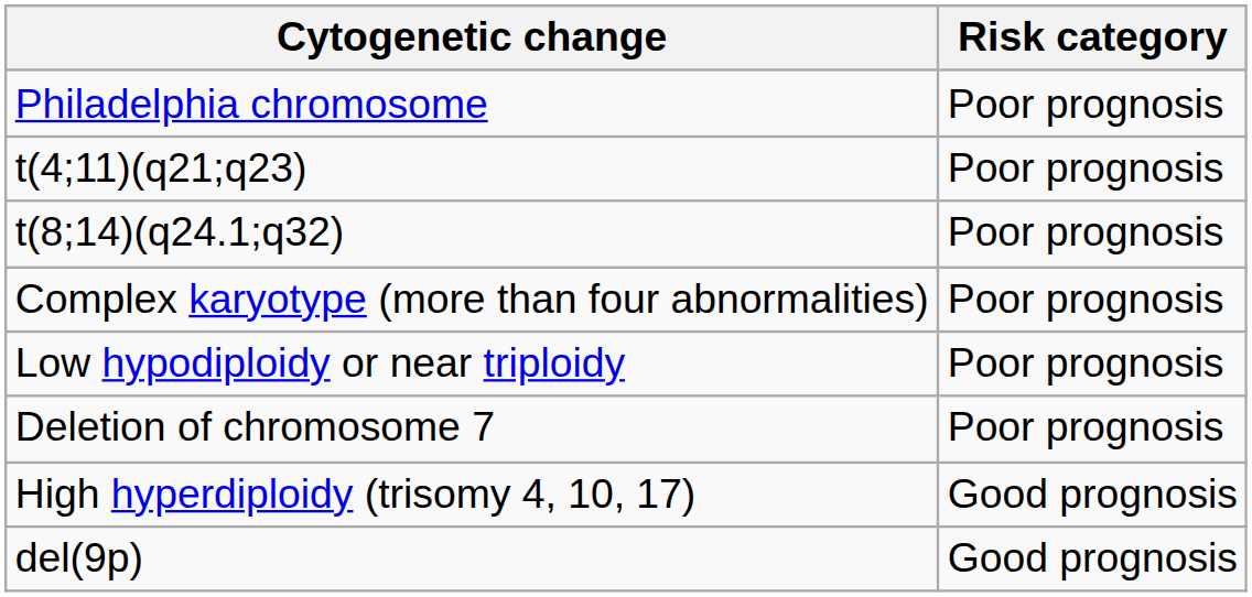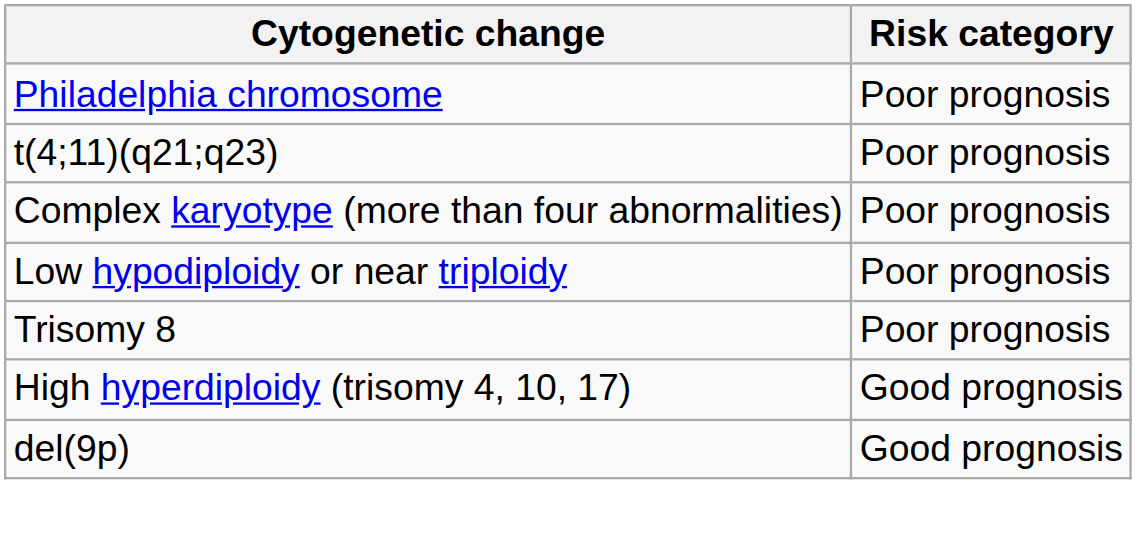- row: t(8;14)(q24.1;q32) | Poor prognosis
- row: Deletion of chromosome 7 | Poor prognosis
+ row: Trisomy 8 | Poor prognosis
